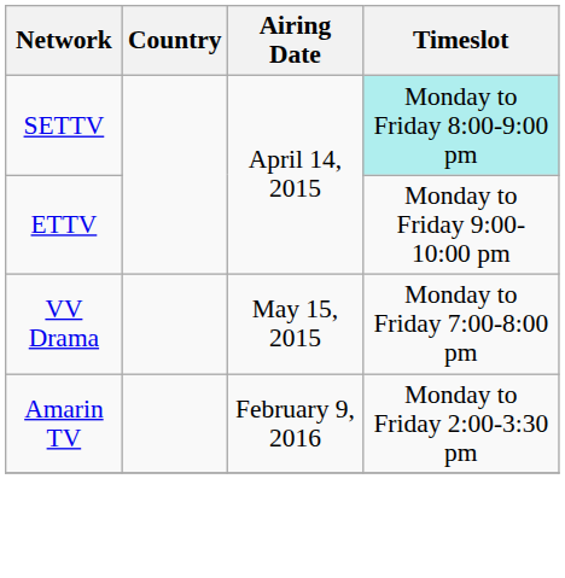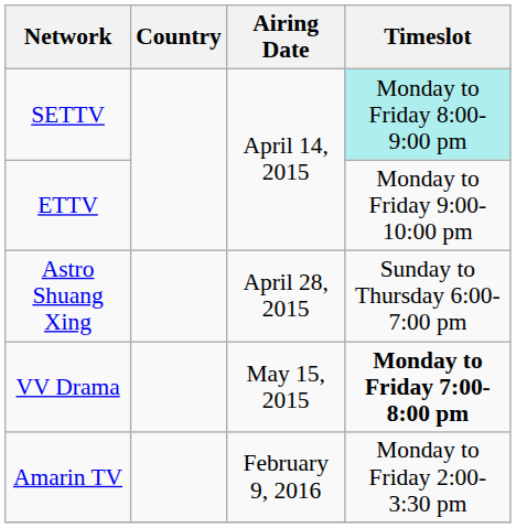+ row: Astro Shuang Xing | April 28, 2015 | Sunday to Thursday 6:00-7:00 pm
VV Drama | Timeslot: normal -> bold
